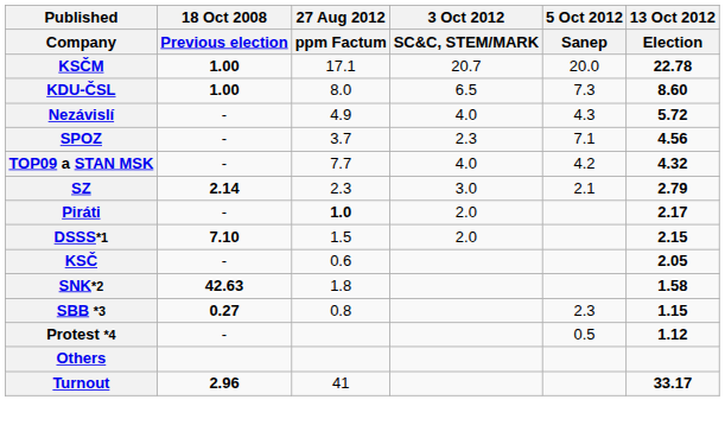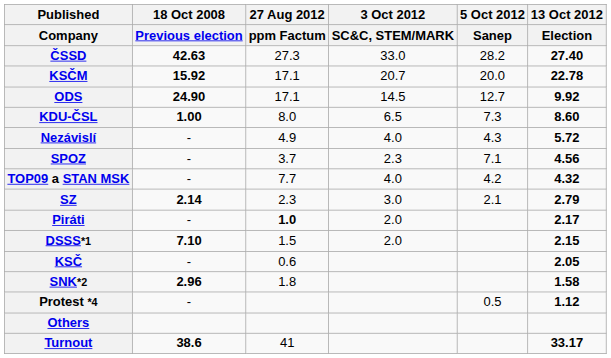+ row: ČSSD | 42.63 | 27.3 | 33.0 | 28.2 | 27.40
KSČM | 18 Oct 2008 / Previous election: 1.00 -> 15.92
+ row: ODS | 24.90 | 17.1 | 14.5 | 12.7 | 9.92
SNK*2 | 18 Oct 2008 / Previous election: 42.63 -> 2.96
- row: SBB *3 | 0.27 | 0.8 | 2.3 | 1.15
Turnout | 18 Oct 2008 / Previous election: 2.96 -> 38.6
